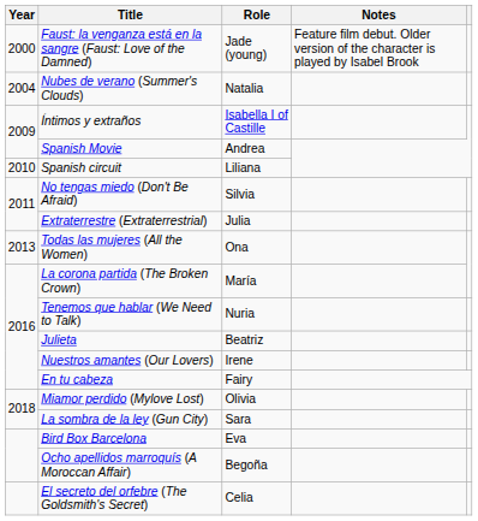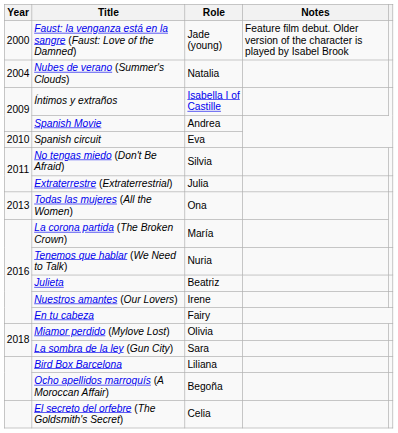Spanish circuit | Role: Liliana -> Eva
Bird Box Barcelona | Role: Eva -> Liliana
